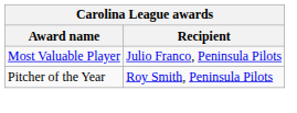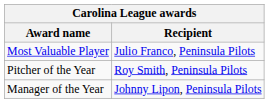+ row: Manager of the Year | Johnny Lipon, Peninsula Pilots
